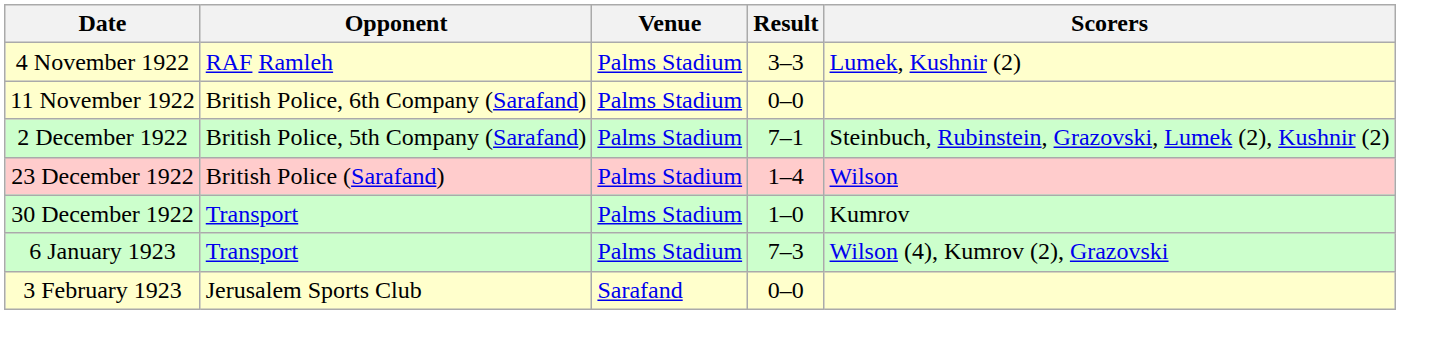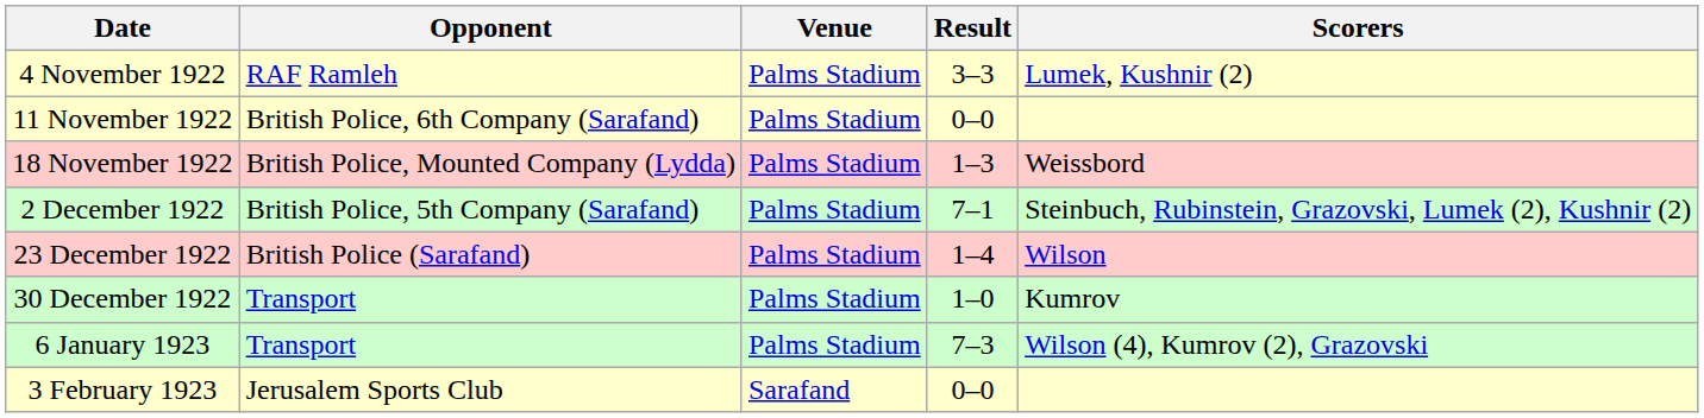+ row: 18 November 1922 | British Police, Mounted Company (Lydda) | Palms Stadium | 1–3 | Weissbord
